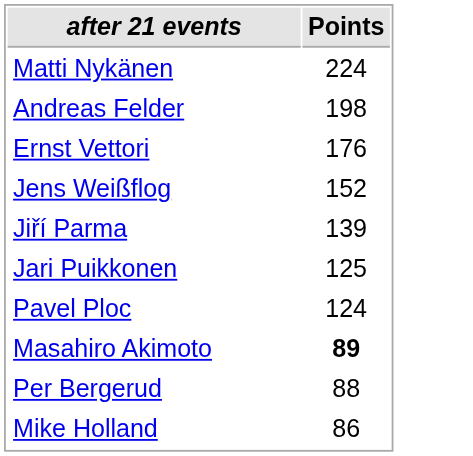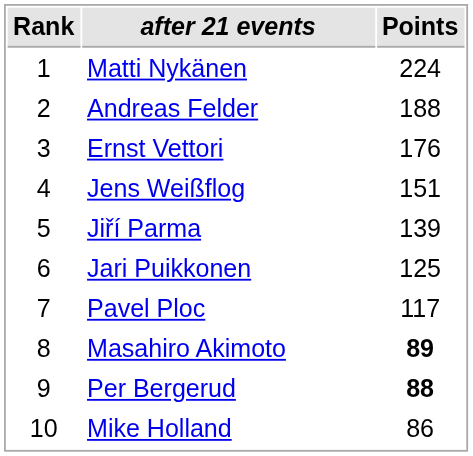+ column: Rank | 1 | 2 | 3 | 4 | 5 | 6 | 7 | 8 | 9 | 10
Andreas Felder | Points: 198 -> 188
Jens Weißflog | Points: 152 -> 151
Pavel Ploc | Points: 124 -> 117
Per Bergerud | Points: normal -> bold
